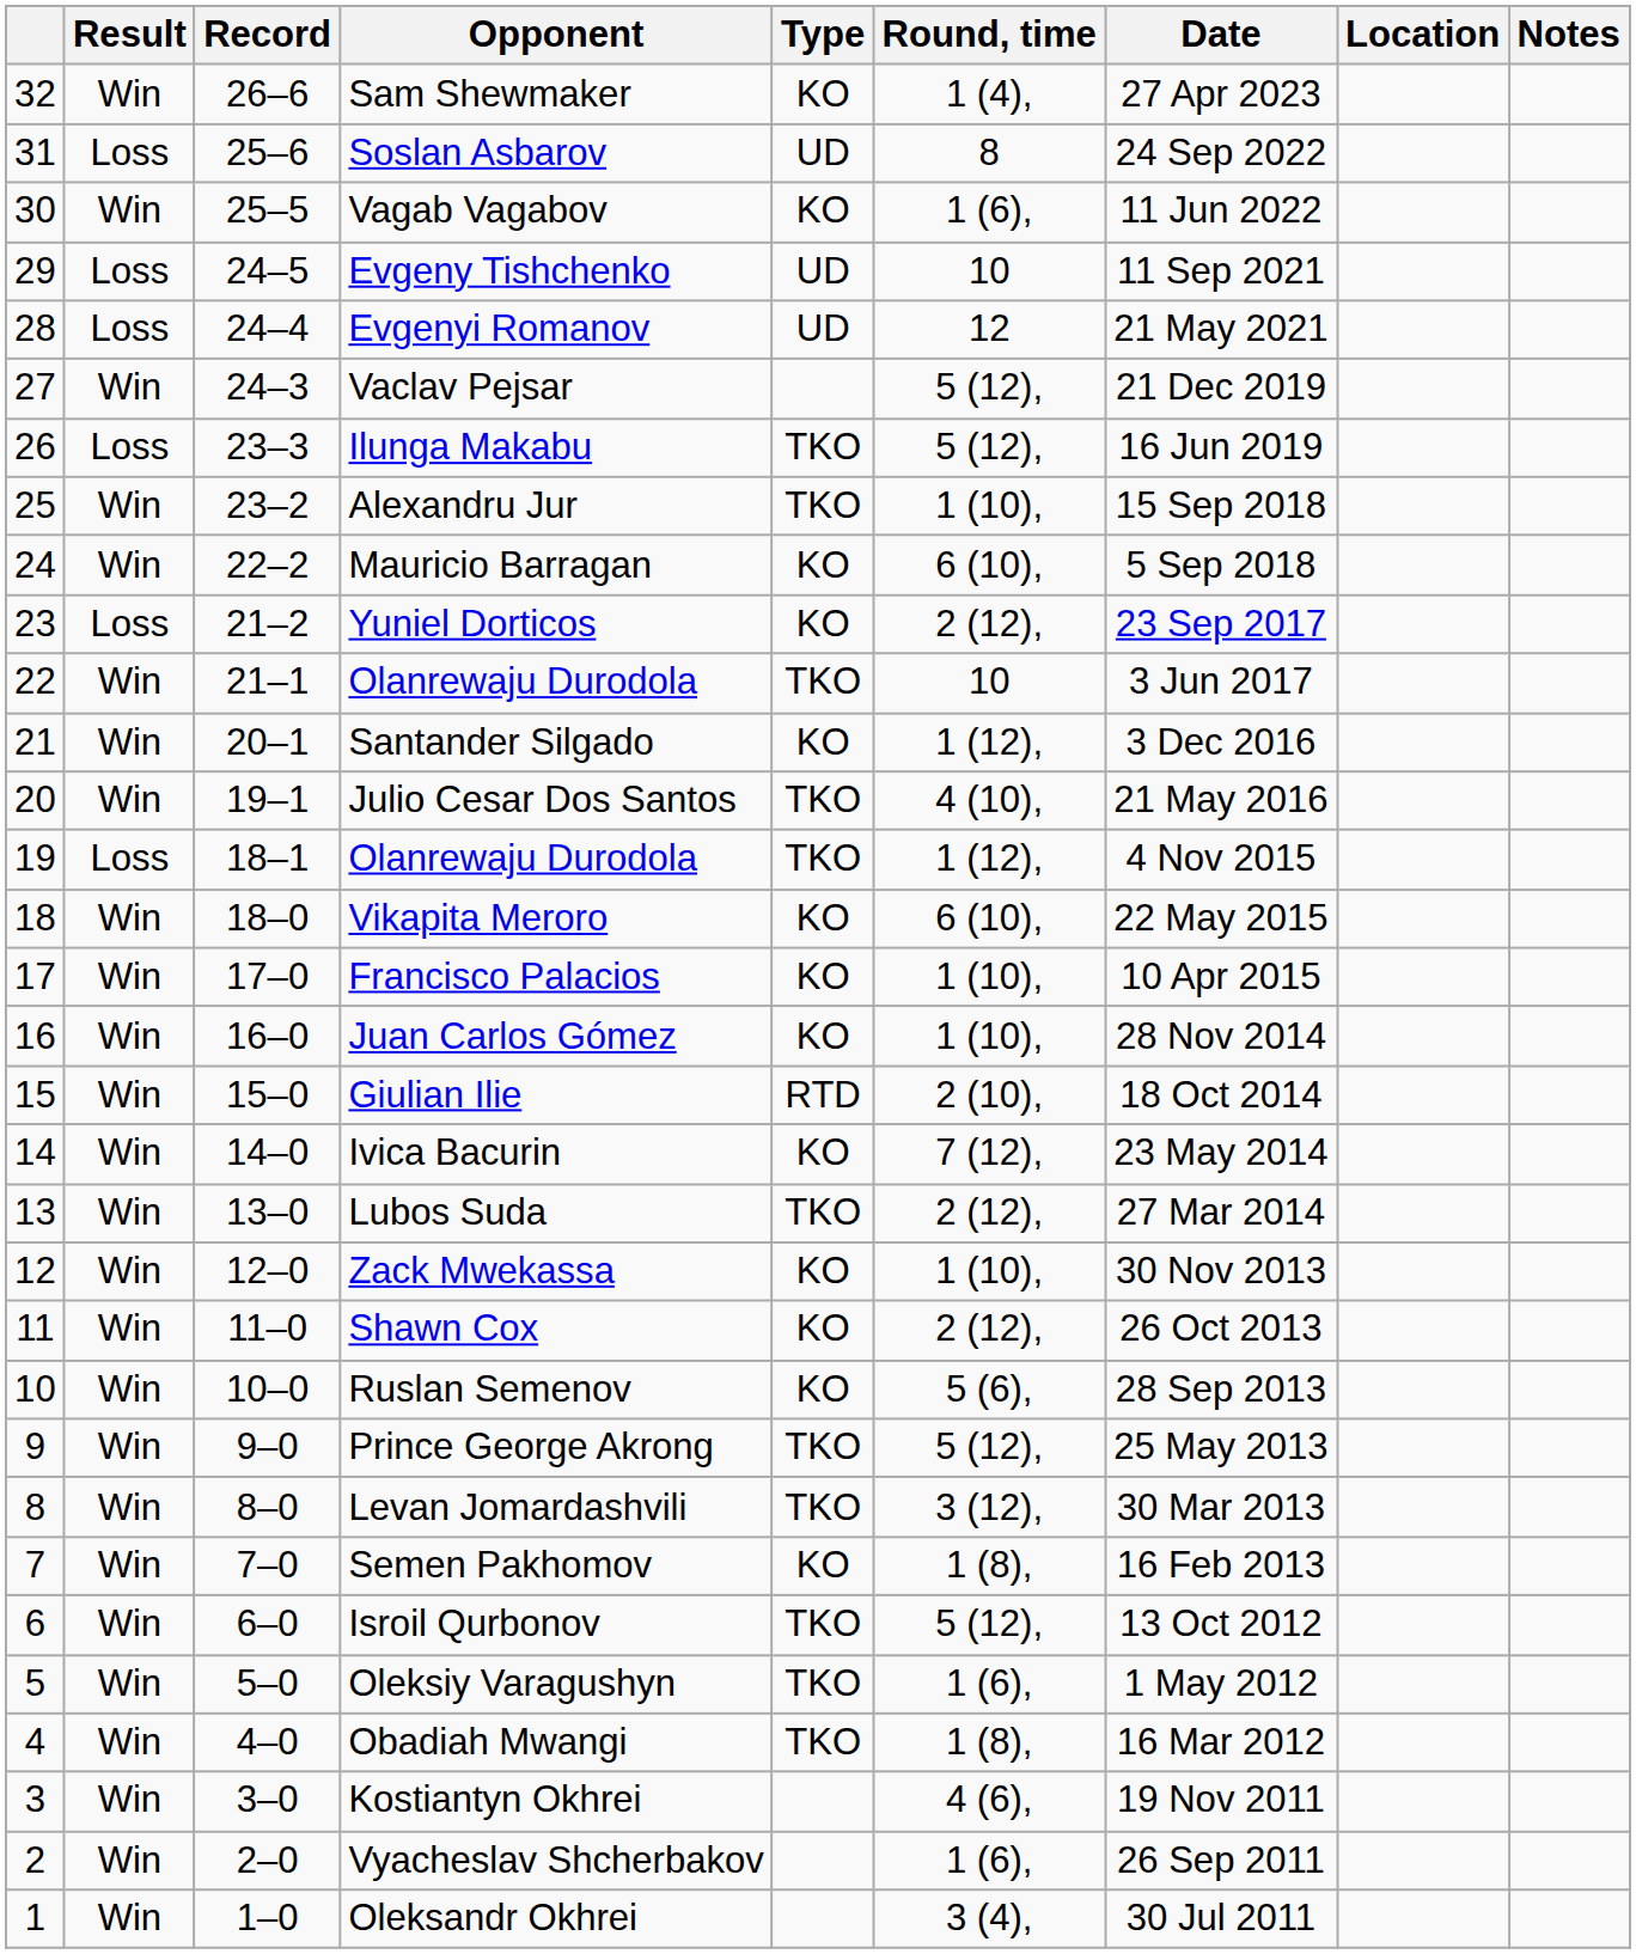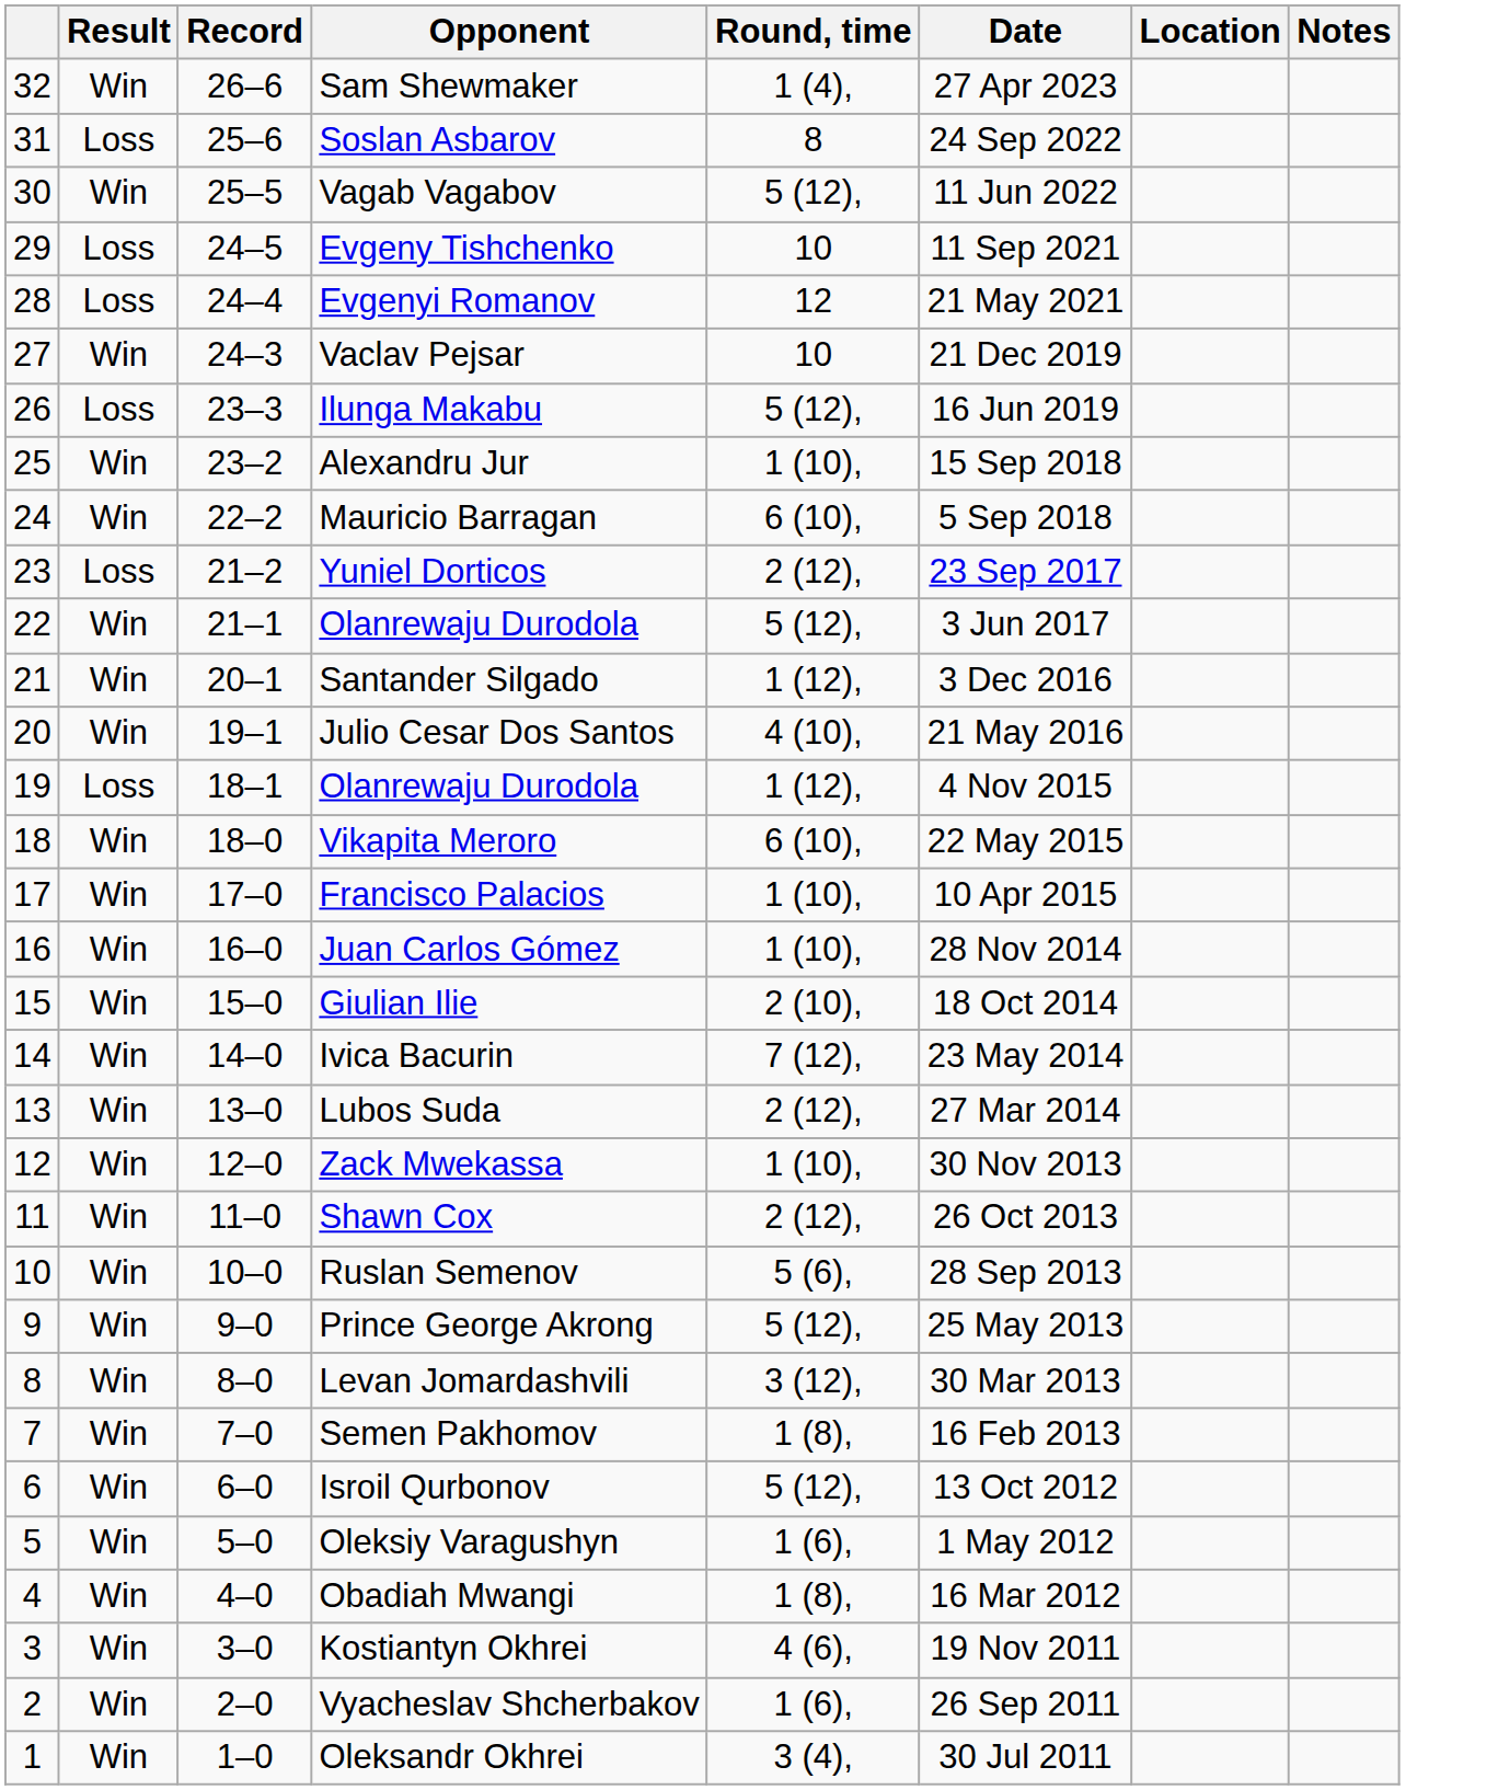- column: Type | KO | UD | KO | UD | UD | TKO | TKO | KO | KO | TKO | KO | TKO | TKO | KO | KO | KO | RTD | KO | TKO | KO | KO | KO | TKO | TKO | KO | TKO | TKO | TKO
Vagab Vagabov | Round, time: 1 (6), -> 5 (12),
Vaclav Pejsar | Round, time: 5 (12), -> 10
22 / Olanrewaju Durodola | Round, time: 10 -> 5 (12),
